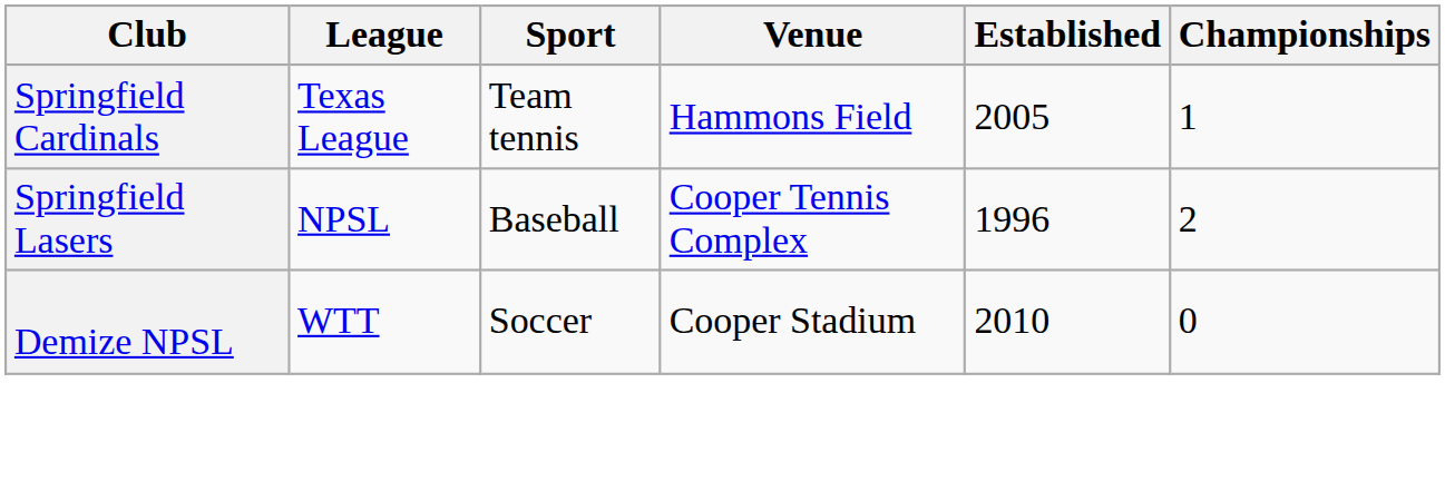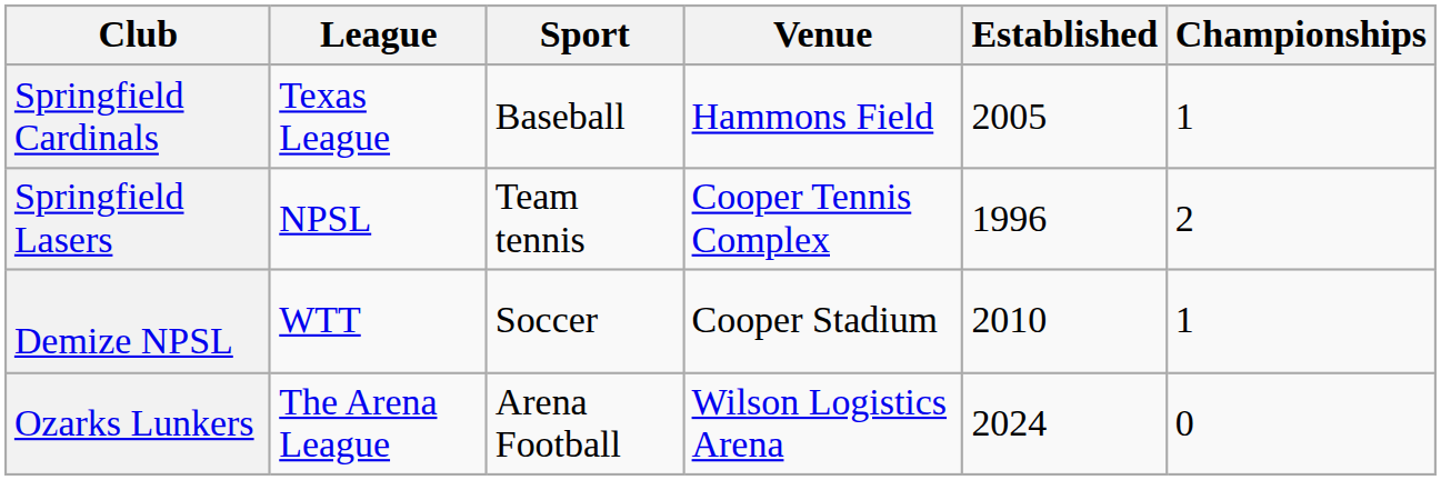Springfield Cardinals | Sport: Team tennis -> Baseball
Springfield Lasers | Sport: Baseball -> Team tennis
Demize NPSL | Championships: 0 -> 1
+ row: Ozarks Lunkers | The Arena League | Arena Football | Wilson Logistics Arena | 2024 | 0
